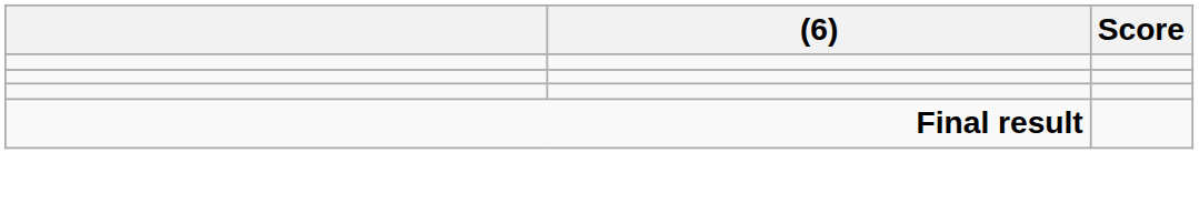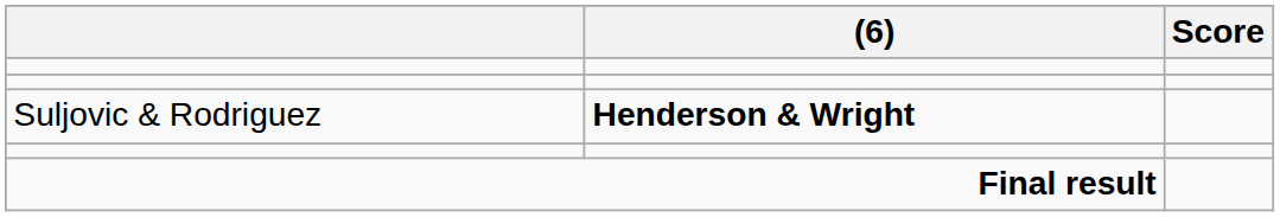+ row: Suljovic & Rodriguez | Henderson & Wright
